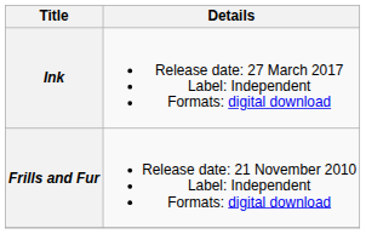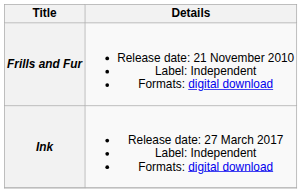rows swapped: Frills and Fur <-> Ink
